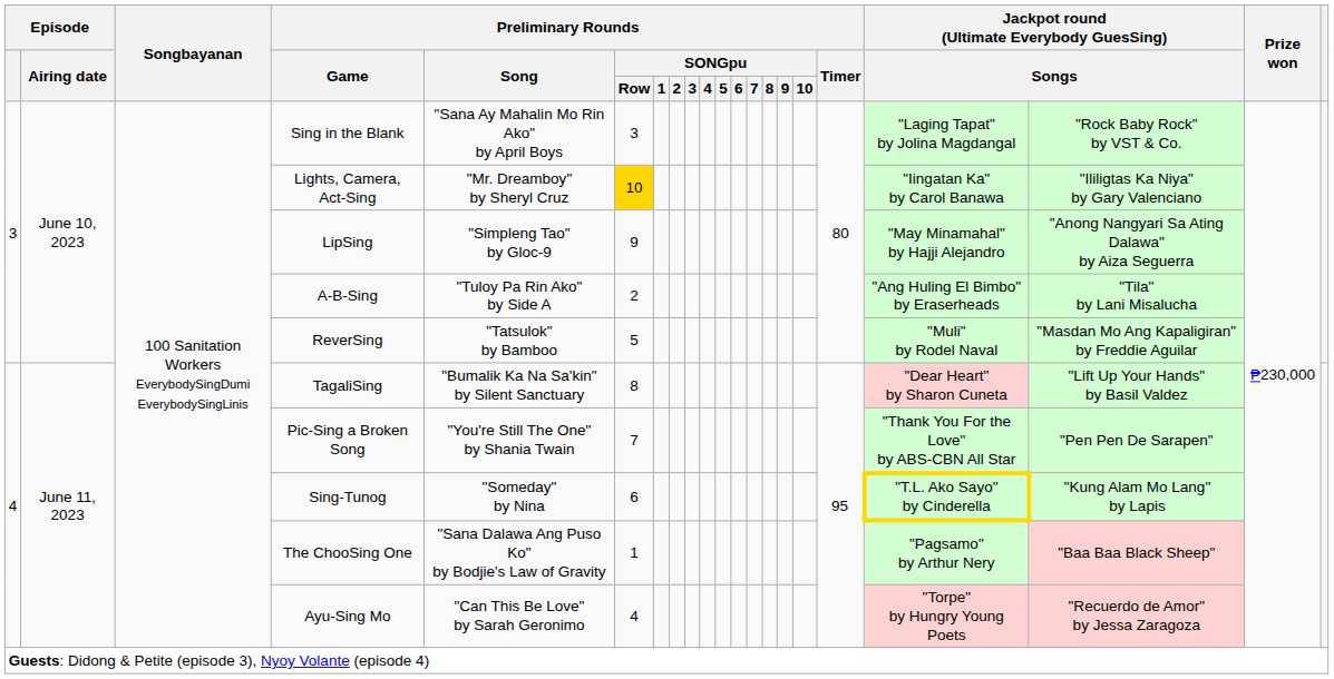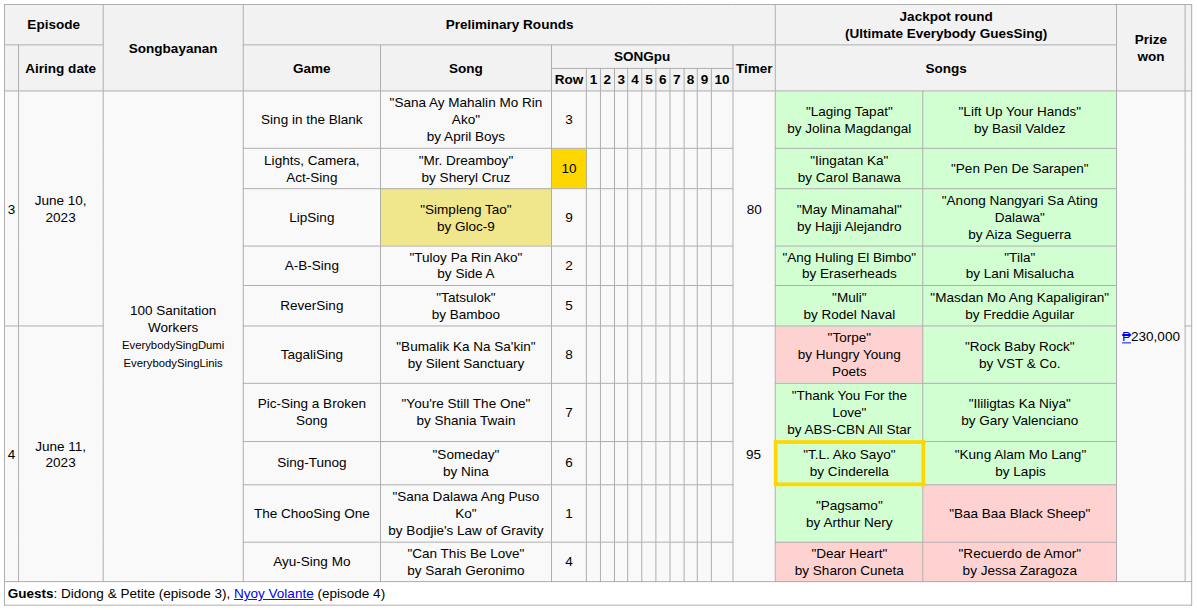Sing in the Blank | column 19: "Rock Baby Rock" by VST & Co. -> "Lift Up Your Hands" by Basil Valdez
Lights, Camera, Act-Sing | column 19: "Ililigtas Ka Niya" by Gary Valenciano -> "Pen Pen De Sarapen"
LipSing | Preliminary Rounds / Song: no background -> khaki background
TagaliSing | column 18: "Dear Heart" by Sharon Cuneta -> "Torpe" by Hungry Young Poets
TagaliSing | column 19: "Lift Up Your Hands" by Basil Valdez -> "Rock Baby Rock" by VST & Co.
Pic-Sing a Broken Song | column 19: "Pen Pen De Sarapen" -> "Ililigtas Ka Niya" by Gary Valenciano
Ayu-Sing Mo | column 18: "Torpe" by Hungry Young Poets -> "Dear Heart" by Sharon Cuneta
